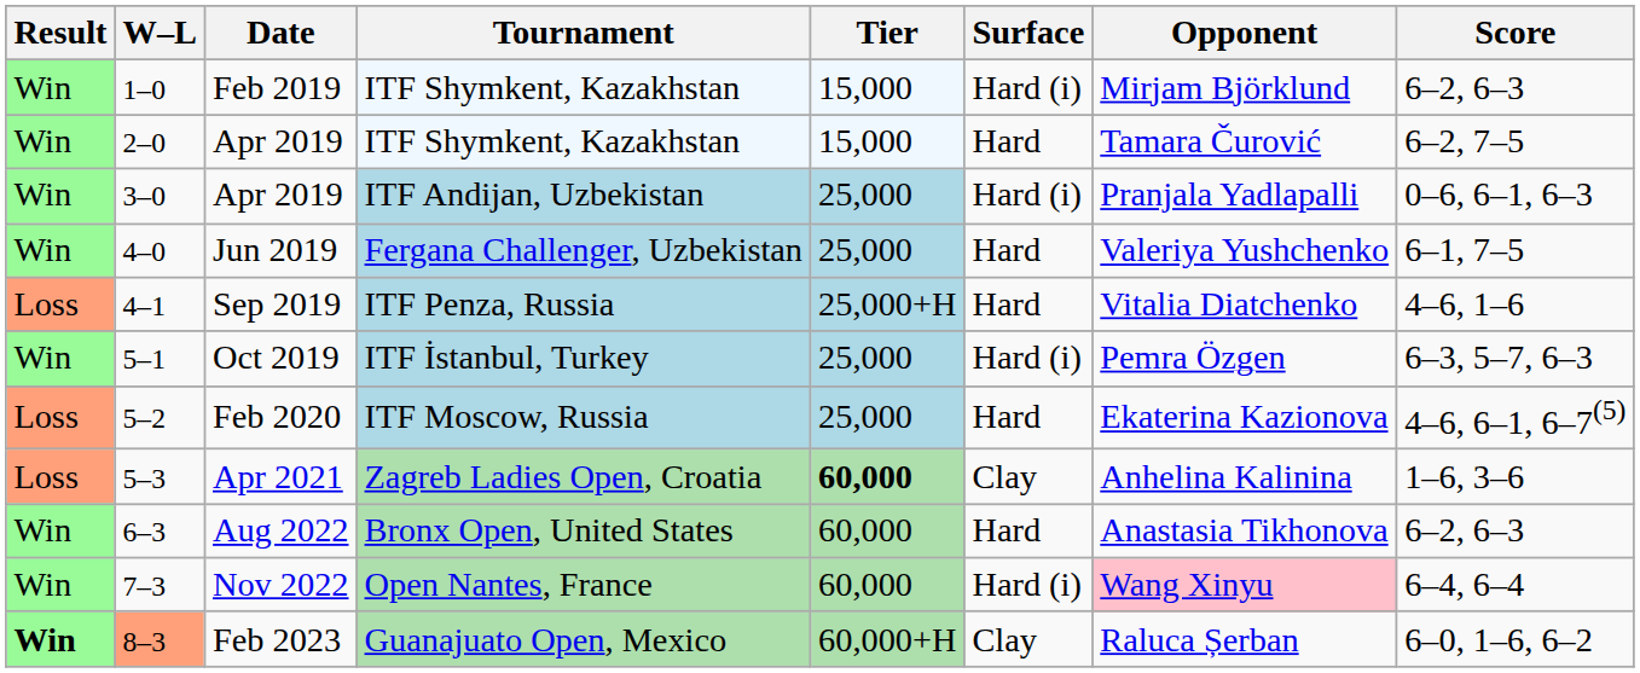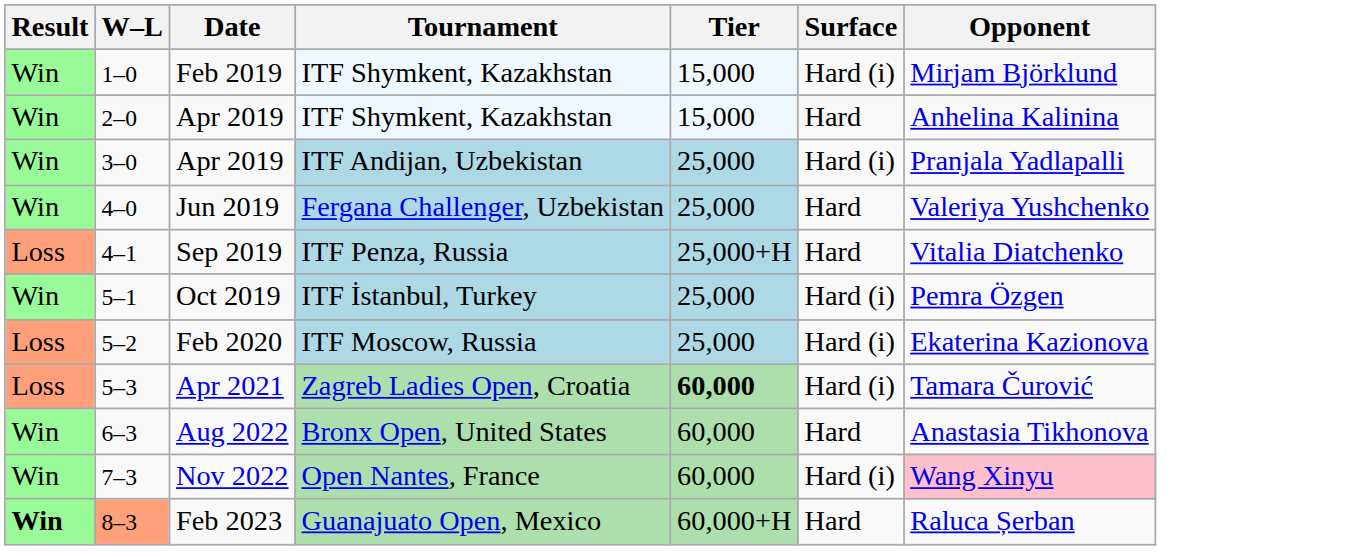- column: Score | 6–2, 6–3 | 6–2, 7–5 | 0–6, 6–1, 6–3 | 6–1, 7–5 | 4–6, 1–6 | 6–3, 5–7, 6–3 | 4–6, 6–1, 6–7(5) | 1–6, 3–6 | 6–2, 6–3 | 6–4, 6–4 | 6–0, 1–6, 6–2
Apr 2019 / ITF Shymkent, Kazakhstan | Opponent: Tamara Čurović -> Anhelina Kalinina
Feb 2020 | Surface: Hard -> Hard (i)
Apr 2021 | Surface: Clay -> Hard (i)
Apr 2021 | Opponent: Anhelina Kalinina -> Tamara Čurović
Feb 2023 | Surface: Clay -> Hard
